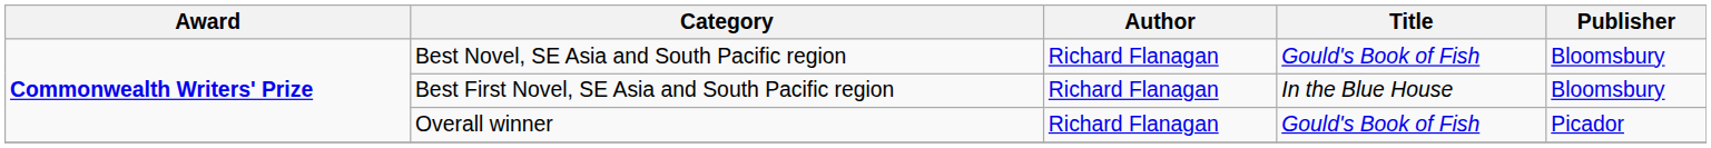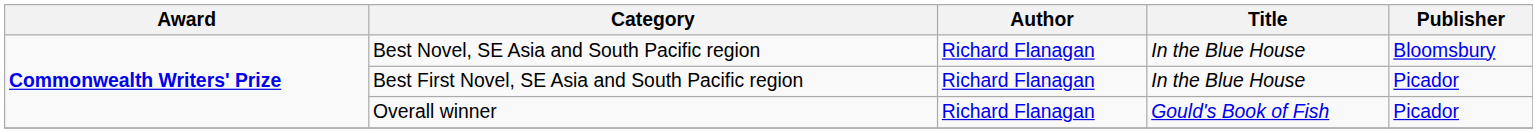Best Novel, SE Asia and South Pacific region | Title: Gould's Book of Fish -> In the Blue House
Best First Novel, SE Asia and South Pacific region | Publisher: Bloomsbury -> Picador
